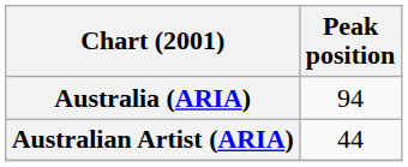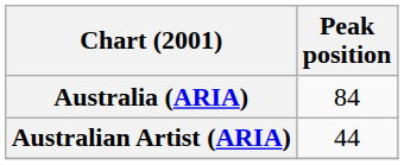Australia (ARIA) | Peak position: 94 -> 84
